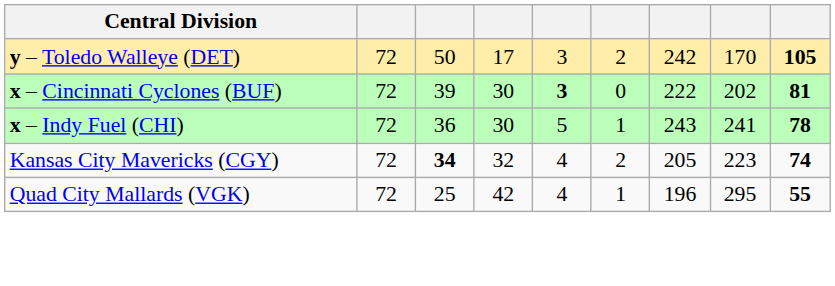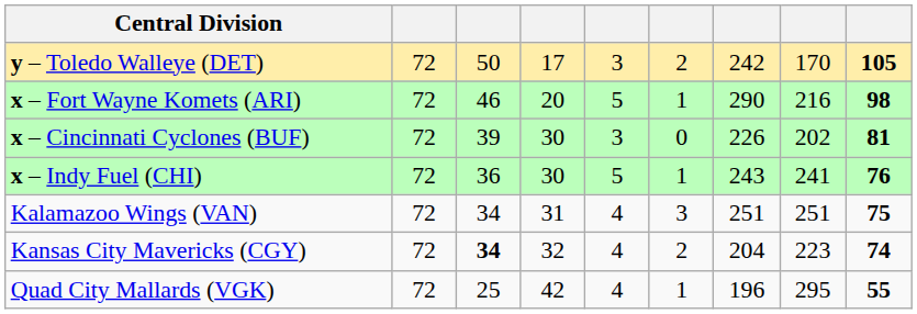+ row: x – Fort Wayne Komets (ARI) | 72 | 46 | 20 | 5 | 1 | 290 | 216 | 98
x – Cincinnati Cyclones (BUF) | column 5: bold -> normal
x – Cincinnati Cyclones (BUF) | column 7: 222 -> 226
x – Indy Fuel (CHI) | column 9: 78 -> 76
+ row: Kalamazoo Wings (VAN) | 72 | 34 | 31 | 4 | 3 | 251 | 251 | 75
Kansas City Mavericks (CGY) | column 7: 205 -> 204
